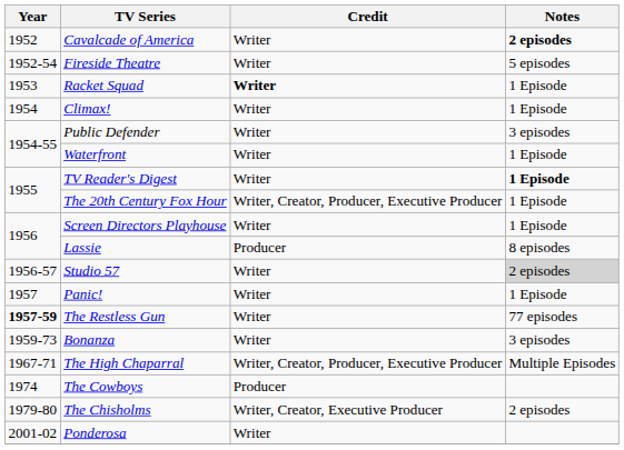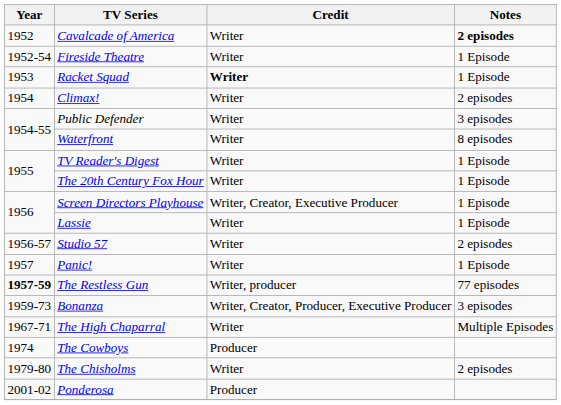Fireside Theatre | Notes: 5 episodes -> 1 Episode
Climax! | Notes: 1 Episode -> 2 episodes
Waterfront | Notes: 1 Episode -> 8 episodes
TV Reader's Digest | Notes: bold -> normal
The 20th Century Fox Hour | Credit: Writer, Creator, Producer, Executive Producer -> Writer
Screen Directors Playhouse | Credit: Writer -> Writer, Creator, Executive Producer
Lassie | Credit: Producer -> Writer
Lassie | Notes: 8 episodes -> 1 Episode
Studio 57 | Notes: lightgrey background -> no background
The Restless Gun | Credit: Writer -> Writer, producer
Bonanza | Credit: Writer -> Writer, Creator, Producer, Executive Producer
The High Chaparral | Credit: Writer, Creator, Producer, Executive Producer -> Writer
The Chisholms | Credit: Writer, Creator, Executive Producer -> Writer
Ponderosa | Credit: Writer -> Producer
